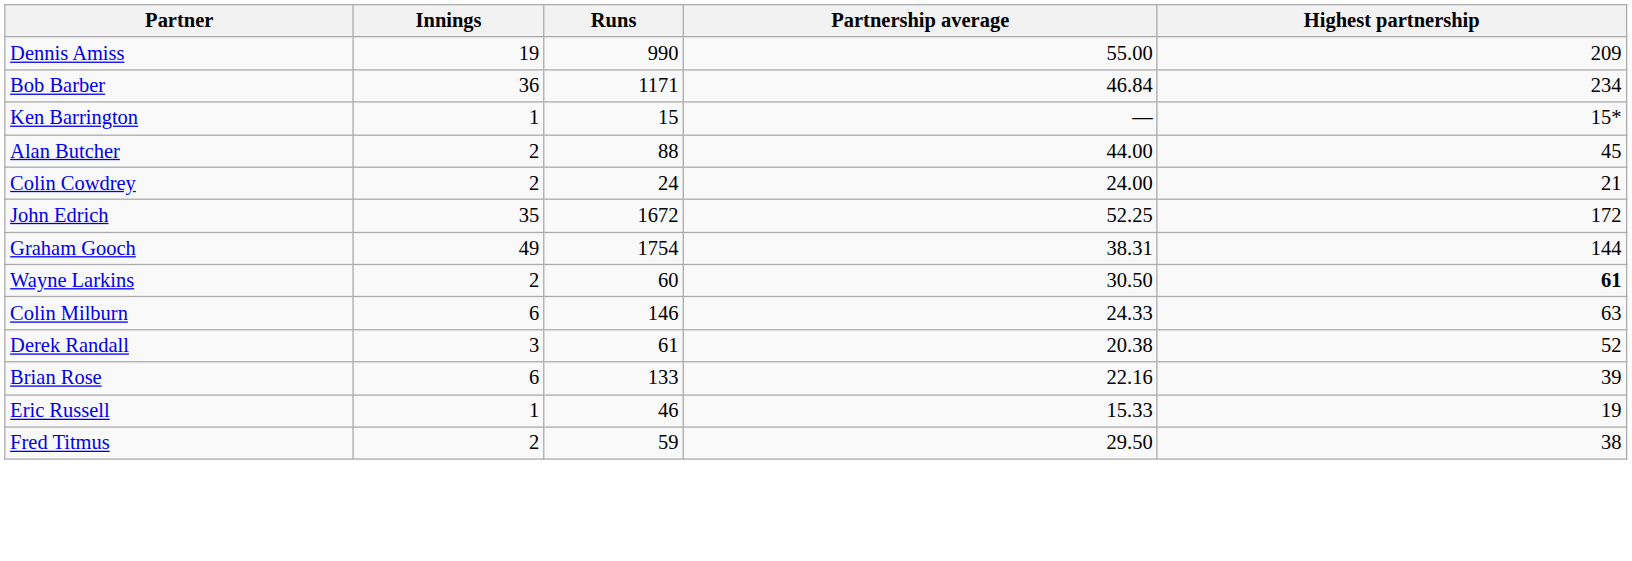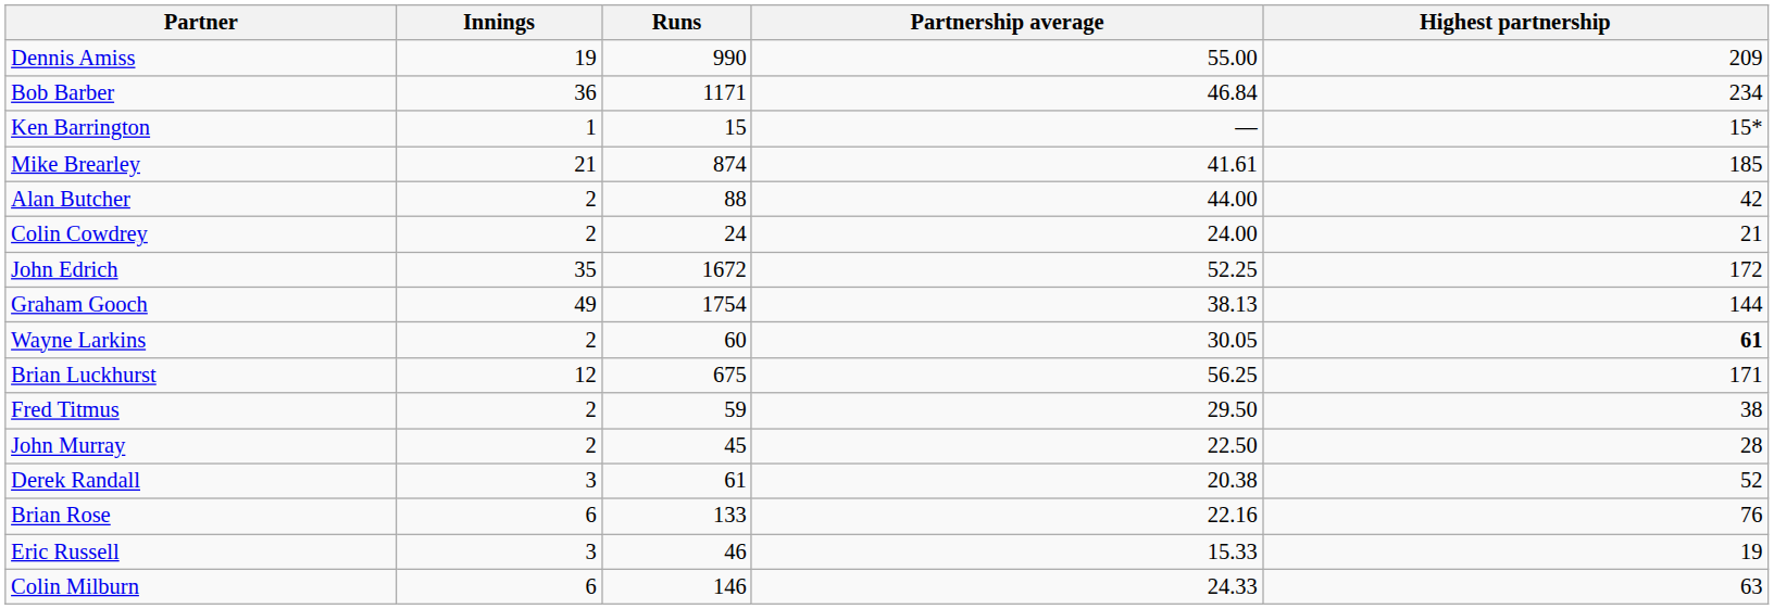+ row: Mike Brearley | 21 | 874 | 41.61 | 185
Alan Butcher | Highest partnership: 45 -> 42
Graham Gooch | Partnership average: 38.31 -> 38.13
Wayne Larkins | Partnership average: 30.50 -> 30.05
+ row: Brian Luckhurst | 12 | 675 | 56.25 | 171
rows swapped: Colin Milburn <-> Fred Titmus
+ row: John Murray | 2 | 45 | 22.50 | 28
Brian Rose | Highest partnership: 39 -> 76
Eric Russell | Innings: 1 -> 3
